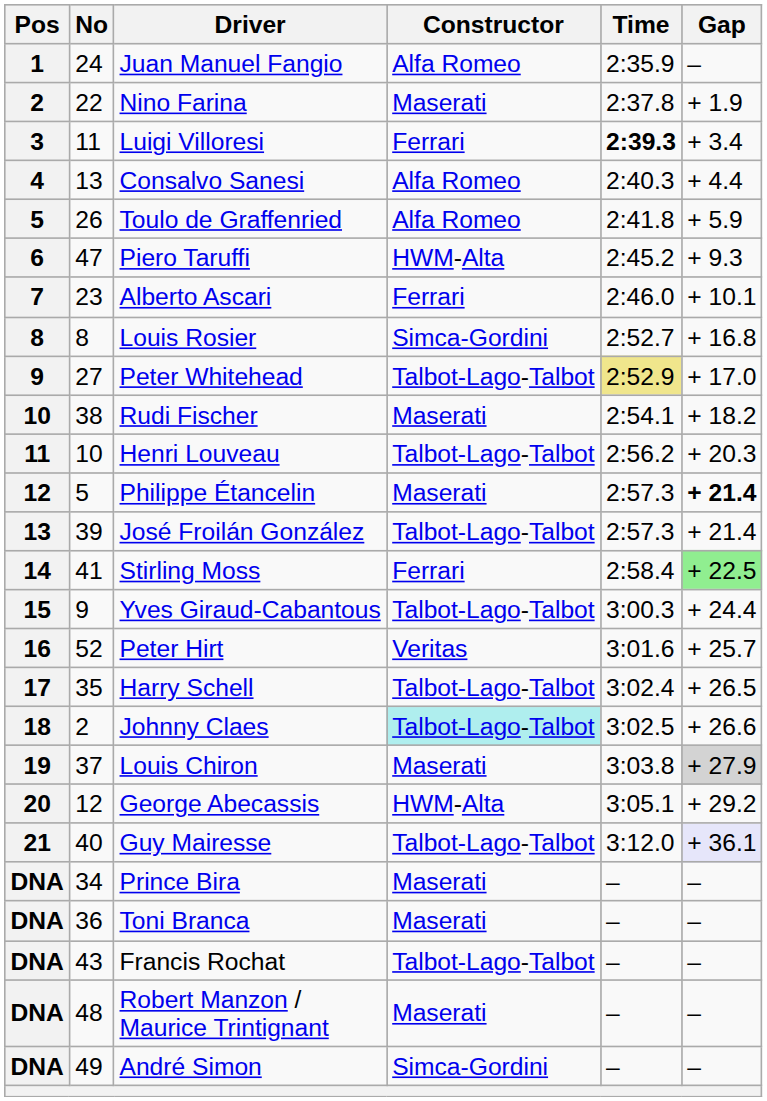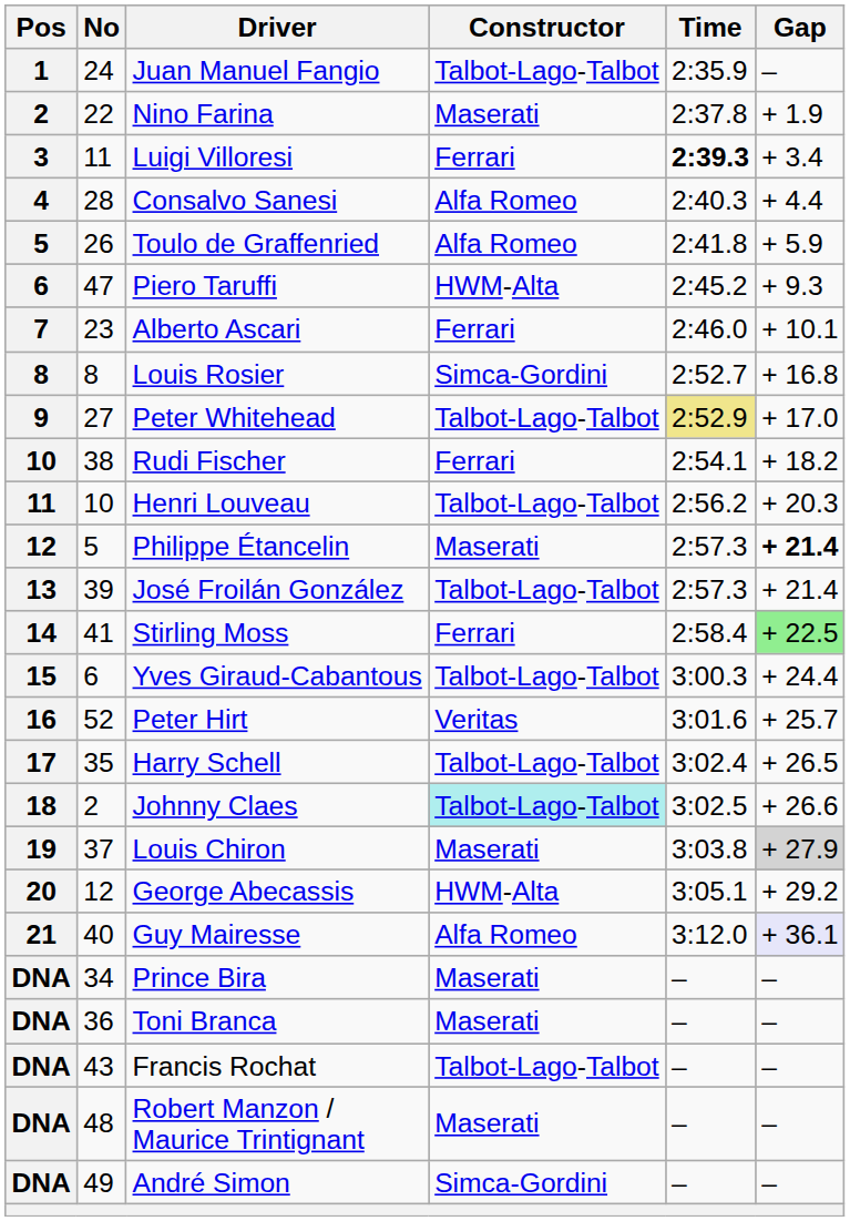Juan Manuel Fangio | Constructor: Alfa Romeo -> Talbot-Lago-Talbot
Consalvo Sanesi | No: 13 -> 28
Rudi Fischer | Constructor: Maserati -> Ferrari
Yves Giraud-Cabantous | No: 9 -> 6
Guy Mairesse | Constructor: Talbot-Lago-Talbot -> Alfa Romeo
